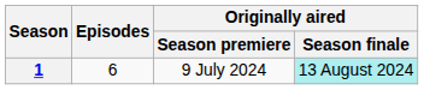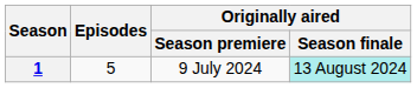1 | Episodes: 6 -> 5
